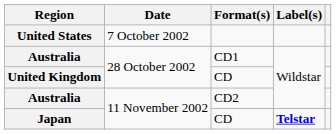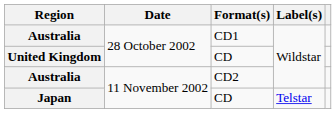- row: United States | 7 October 2002
Japan | Label(s): bold -> normal
